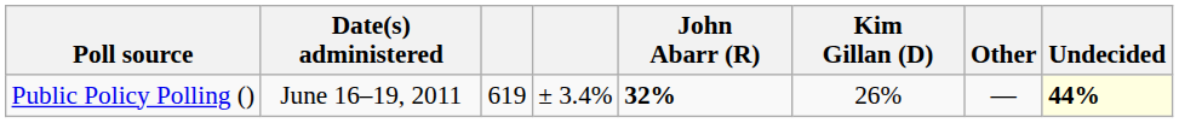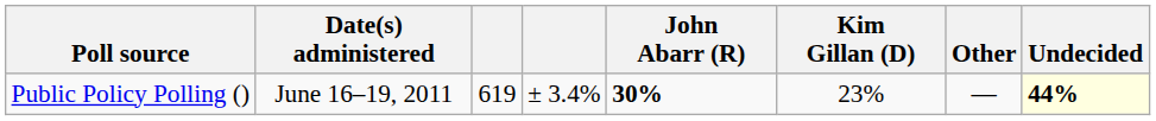Public Policy Polling () | John Abarr (R): 32% -> 30%
Public Policy Polling () | Kim Gillan (D): 26% -> 23%
